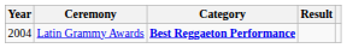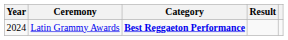Latin Grammy Awards | Year: 2004 -> 2024
